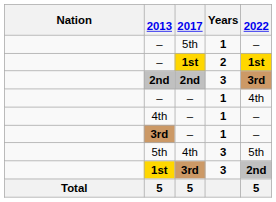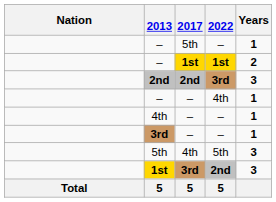columns swapped: 2022 <-> Years
